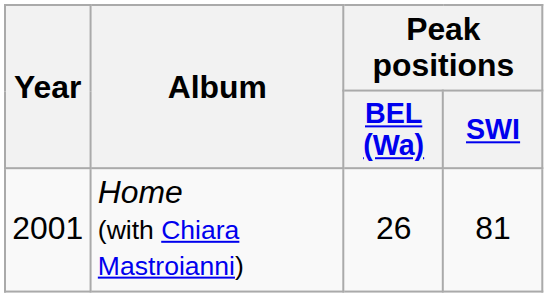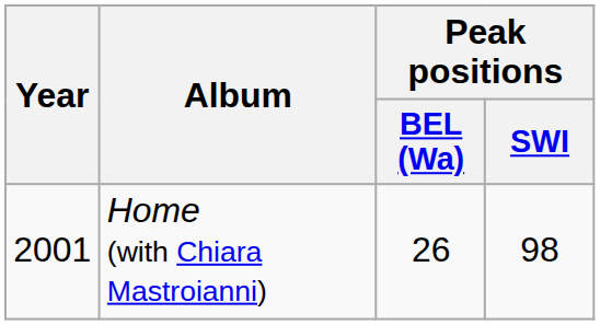Home (with Chiara Mastroianni) | Peak positions / SWI: 81 -> 98
